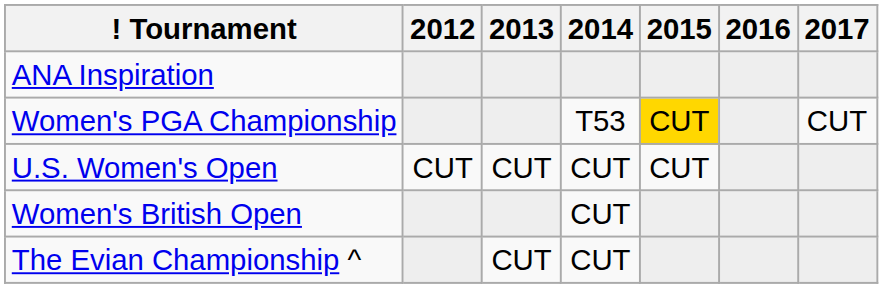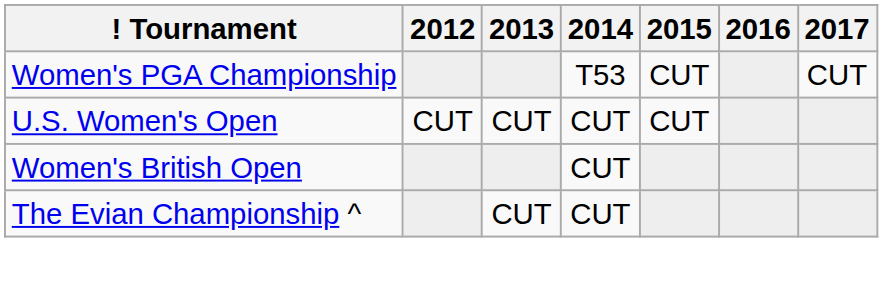- row: ANA Inspiration
Women's PGA Championship | 2015: gold background -> no background
